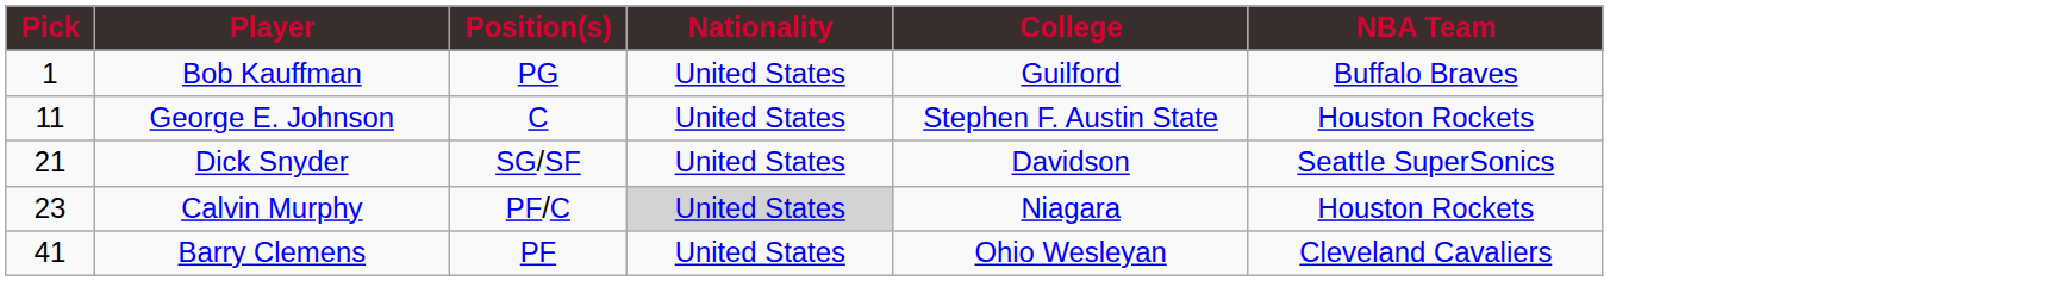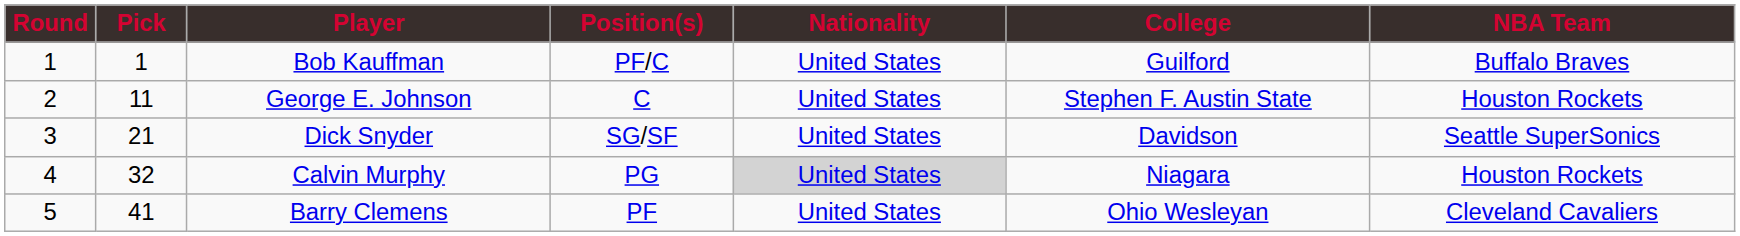+ column: Round | 1 | 2 | 3 | 4 | 5
Bob Kauffman | Position(s): PG -> PF/C
Calvin Murphy | Pick: 23 -> 32
Calvin Murphy | Position(s): PF/C -> PG
